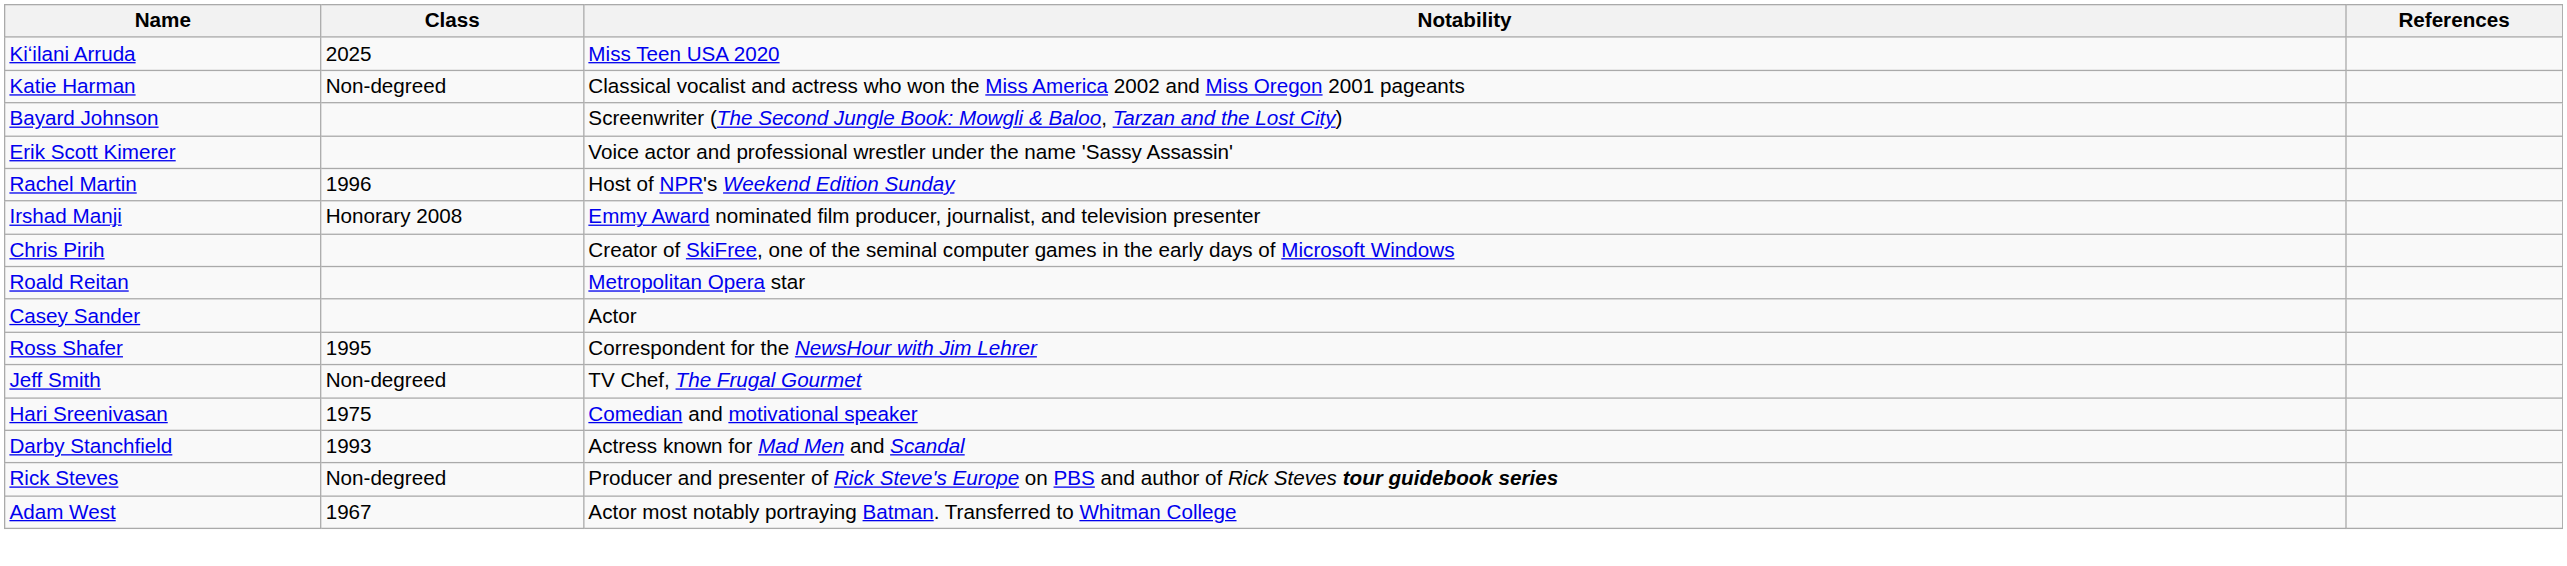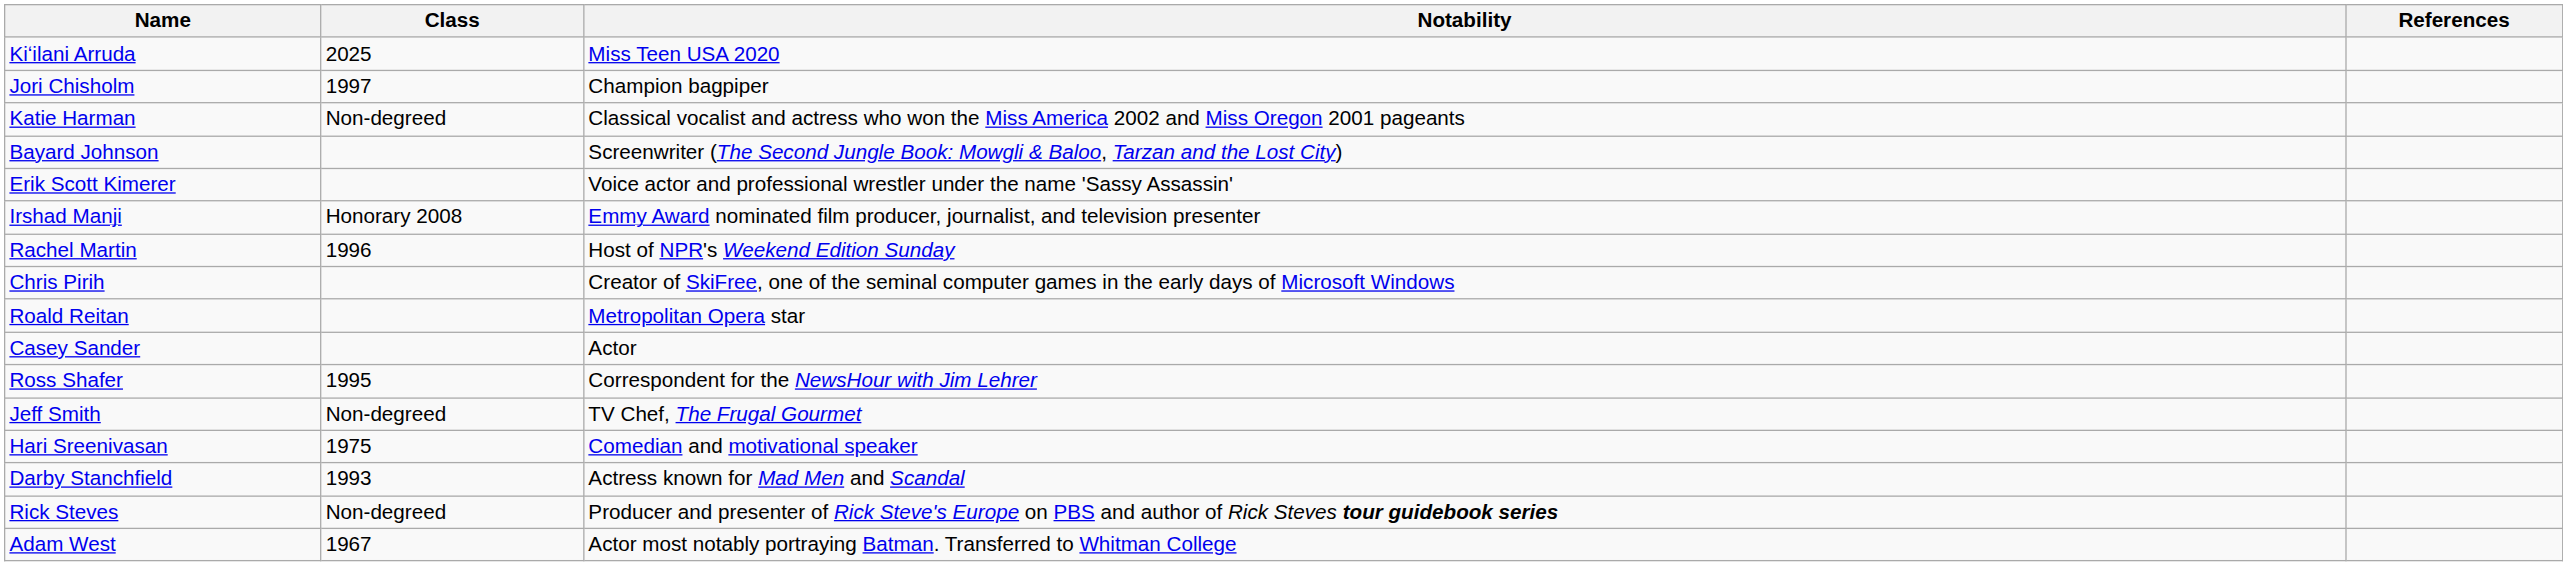+ row: Jori Chisholm | 1997 | Champion bagpiper
rows swapped: Irshad Manji <-> Rachel Martin
